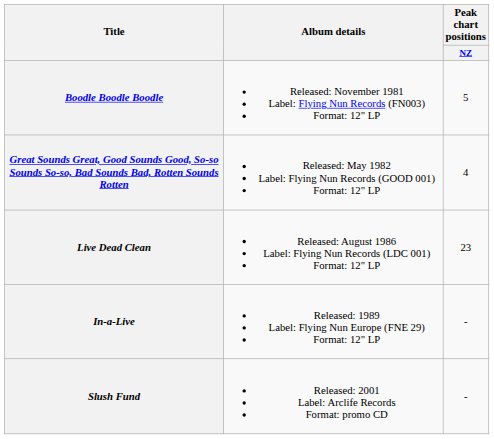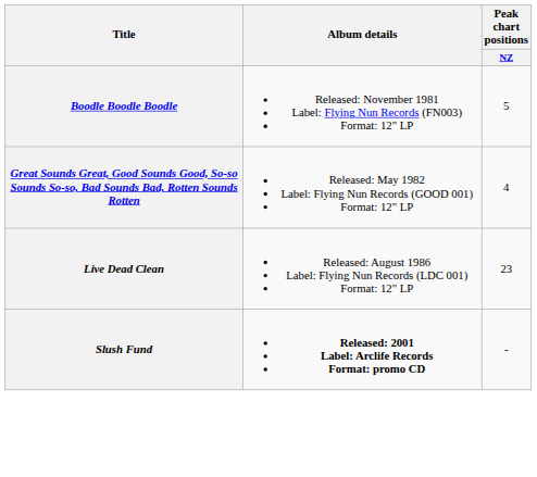- row: In-a-Live | Released: 1989 Label: Flying Nun Europe (FNE 29) Format: 12" LP | -
Slush Fund | Album details: normal -> bold
